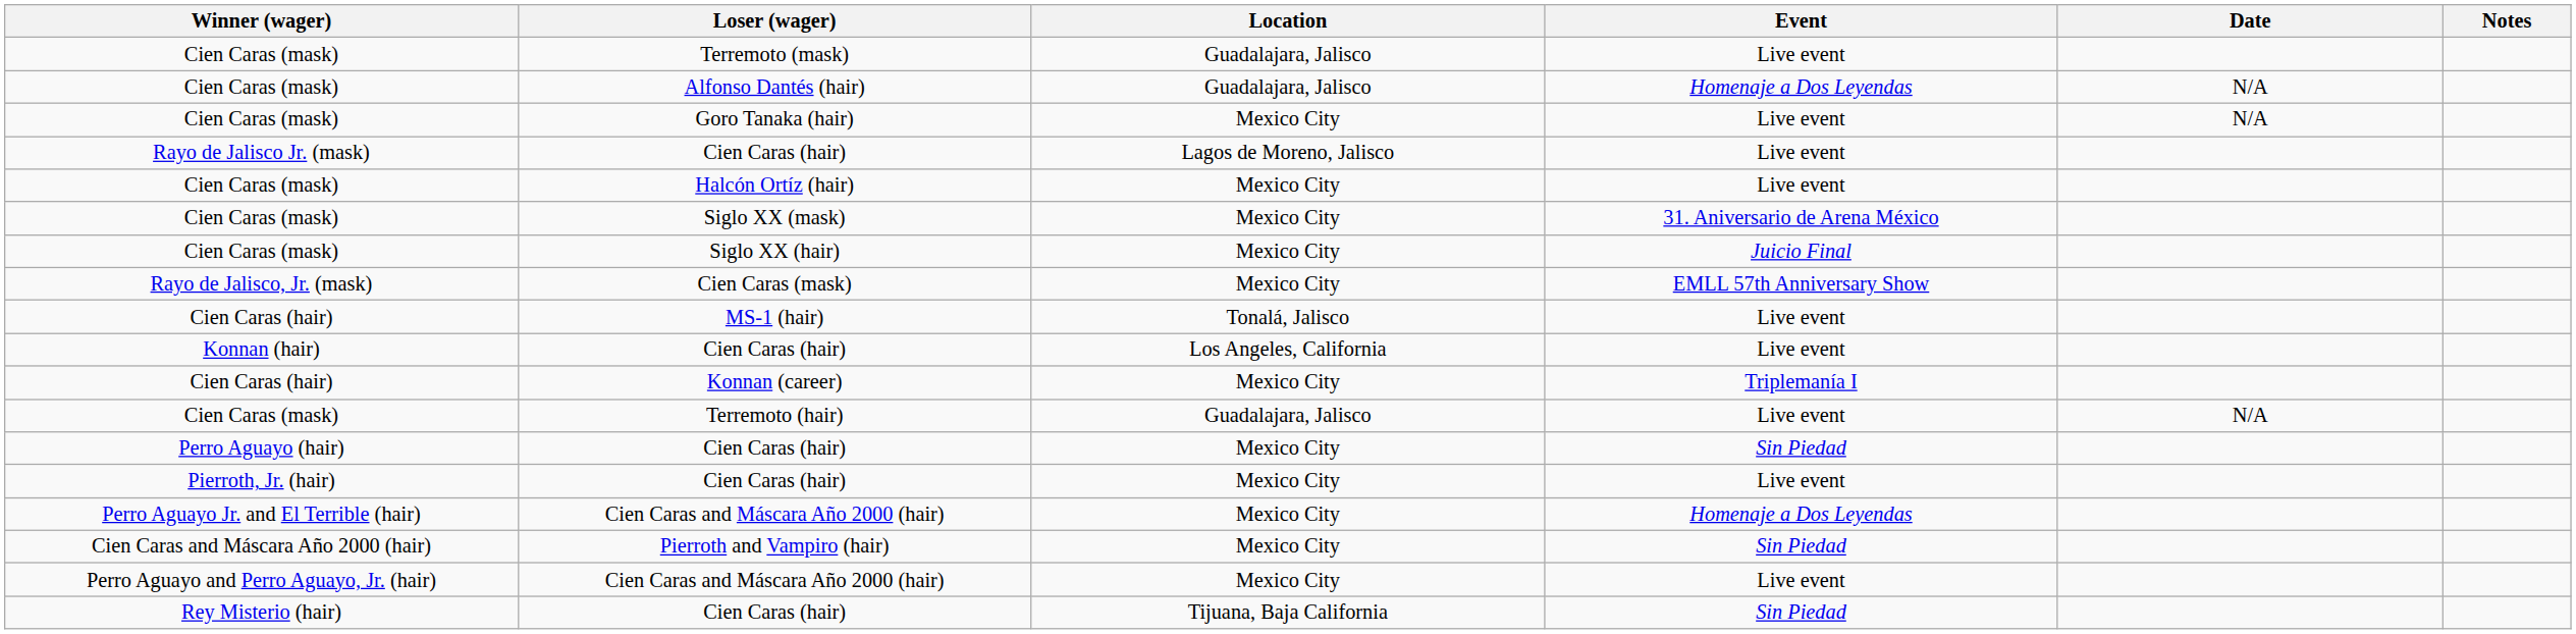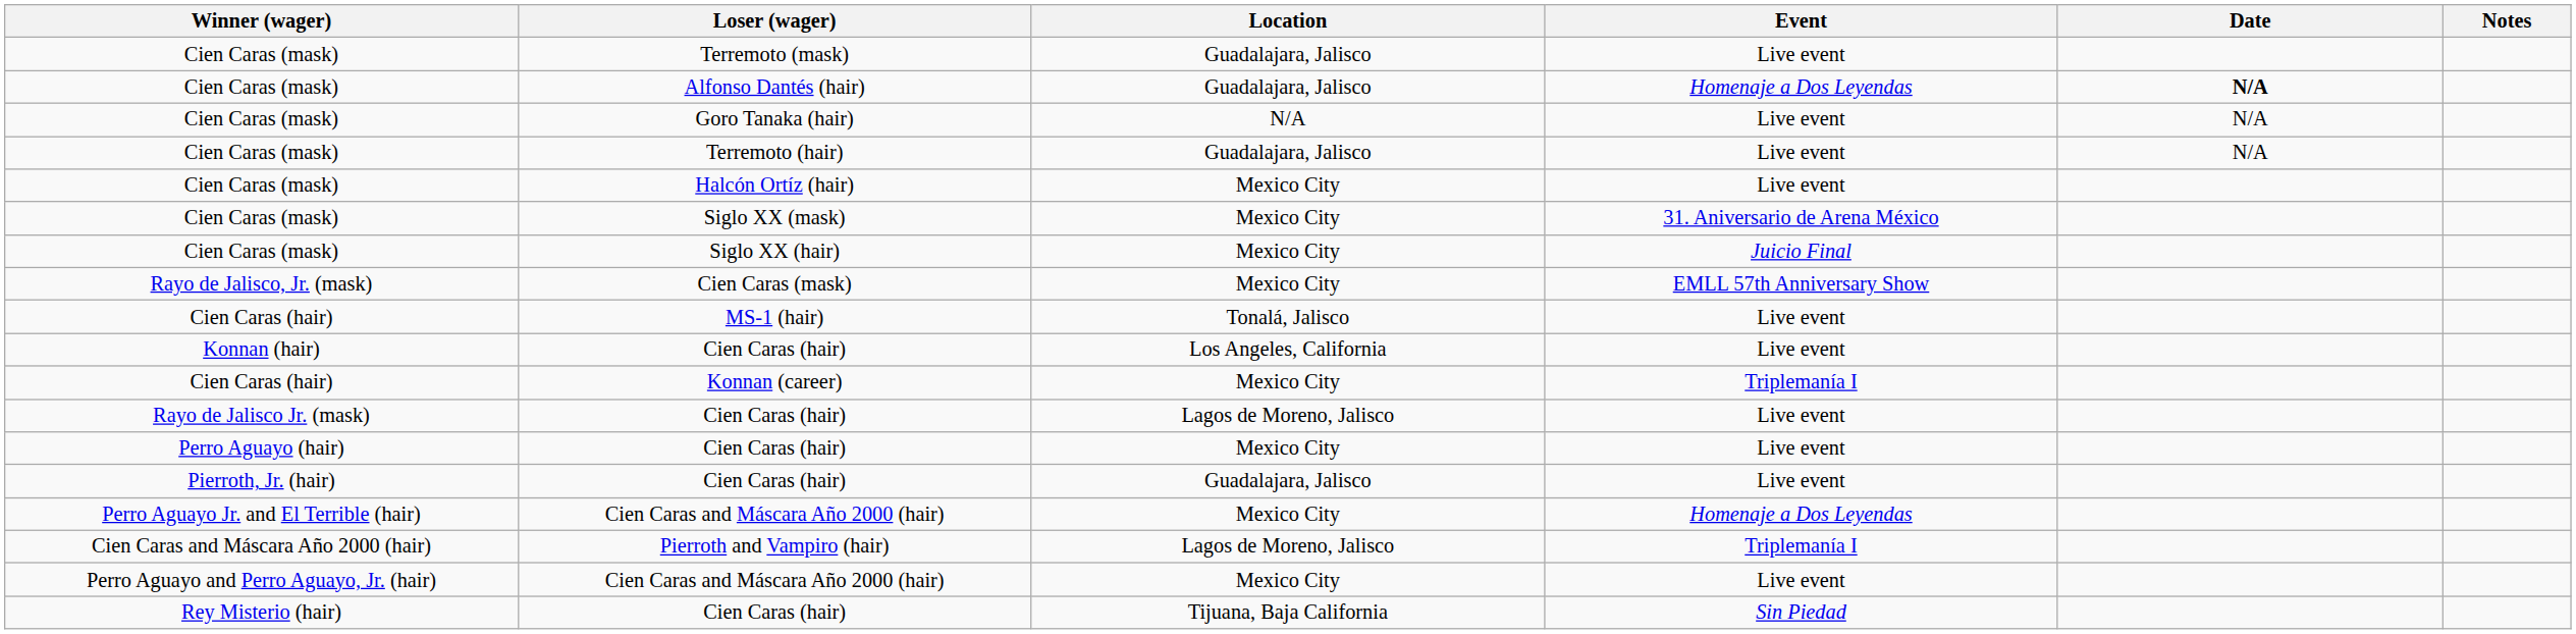Alfonso Dantés (hair) | Date: normal -> bold
Goro Tanaka (hair) | Location: Mexico City -> N/A
rows swapped: Terremoto (hair) <-> Rayo de Jalisco Jr. (mask) / Cien Caras (hair)
Perro Aguayo (hair) / Cien Caras (hair) | Event: Sin Piedad -> Live event
Pierroth, Jr. (hair) / Cien Caras (hair) | Location: Mexico City -> Guadalajara, Jalisco
Pierroth and Vampiro (hair) | Location: Mexico City -> Lagos de Moreno, Jalisco
Pierroth and Vampiro (hair) | Event: Sin Piedad -> Triplemanía I
